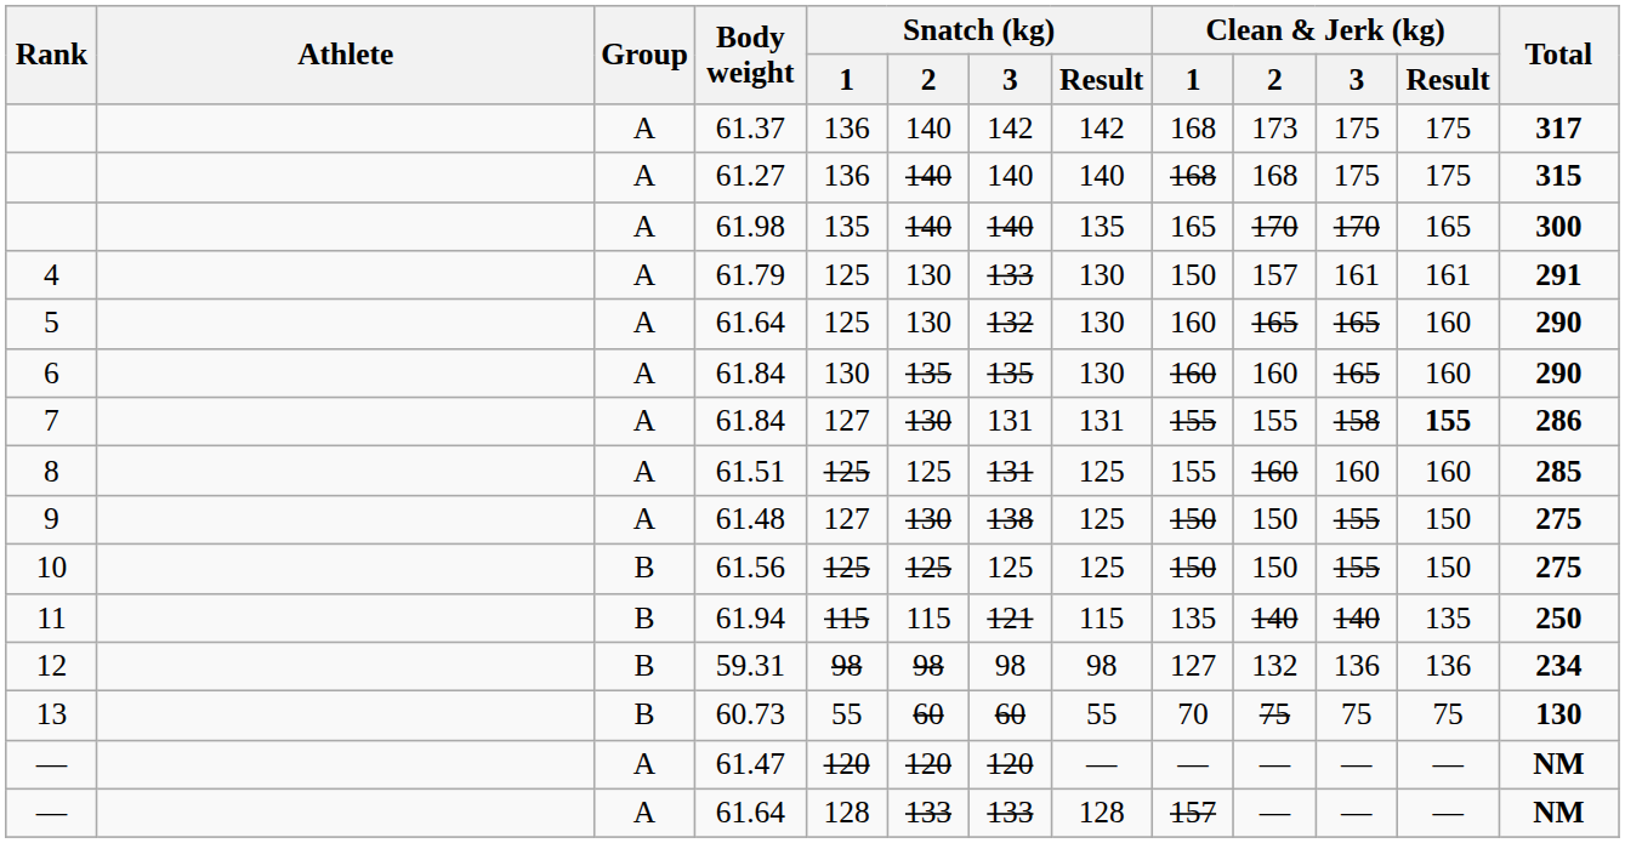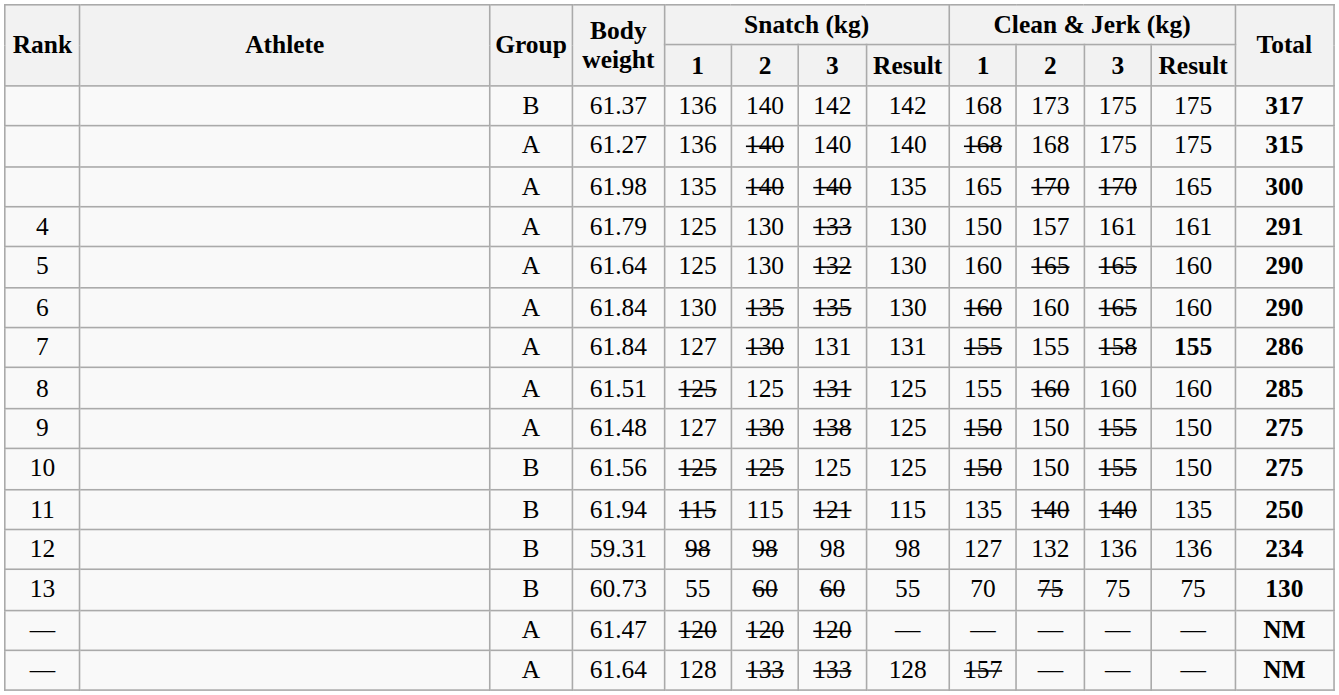61.37 | Group: A -> B
